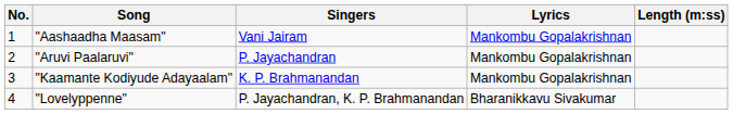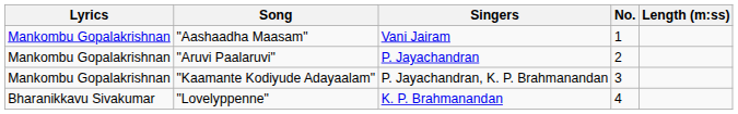columns swapped: No. <-> Lyrics
"Kaamante Kodiyude Adayaalam" | Singers: K. P. Brahmanandan -> P. Jayachandran, K. P. Brahmanandan
"Lovelyppenne" | Singers: P. Jayachandran, K. P. Brahmanandan -> K. P. Brahmanandan
